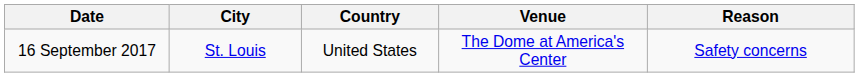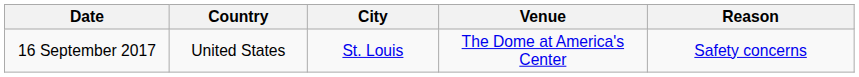columns swapped: City <-> Country
